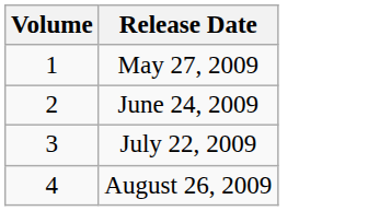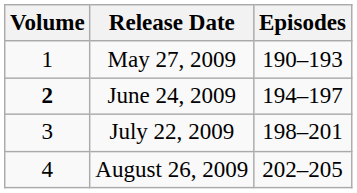+ column: Episodes | 190–193 | 194–197 | 198–201 | 202–205
June 24, 2009 | Volume: normal -> bold
